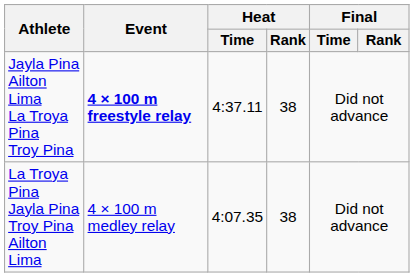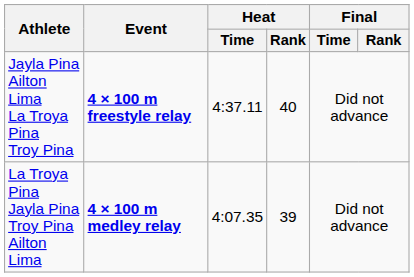Jayla Pina Ailton Lima La Troya Pina Troy Pina | Heat / Rank: 38 -> 40
La Troya Pina Jayla Pina Troy Pina Ailton Lima | Event: normal -> bold
La Troya Pina Jayla Pina Troy Pina Ailton Lima | Heat / Rank: 38 -> 39
